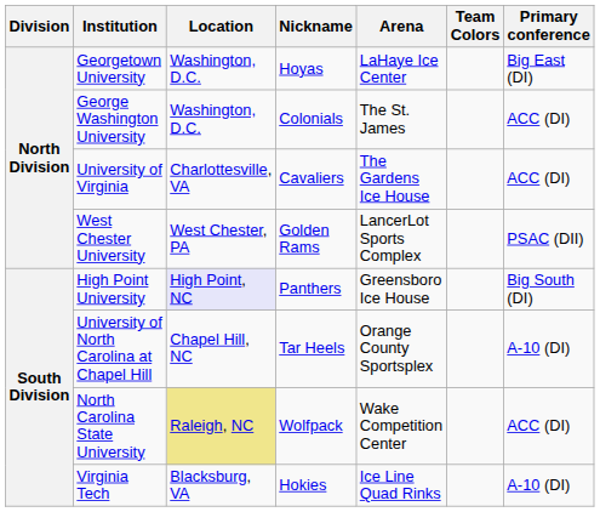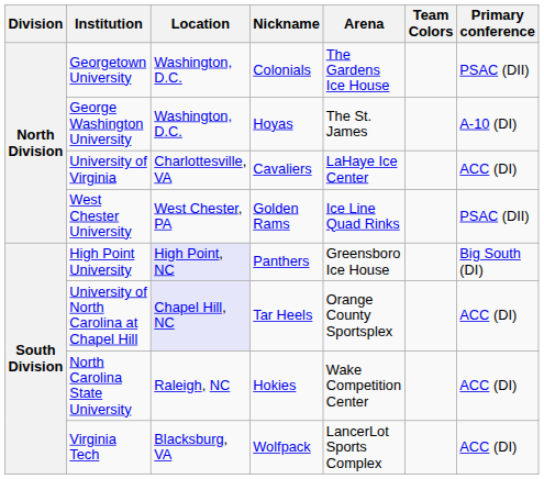Georgetown University | Nickname: Hoyas -> Colonials
Georgetown University | Arena: LaHaye Ice Center -> The Gardens Ice House
Georgetown University | Primary conference: Big East (DI) -> PSAC (DII)
George Washington University | Nickname: Colonials -> Hoyas
George Washington University | Primary conference: ACC (DI) -> A-10 (DI)
University of Virginia | Arena: The Gardens Ice House -> LaHaye Ice Center
West Chester University | Arena: LancerLot Sports Complex -> Ice Line Quad Rinks
University of North Carolina at Chapel Hill | Location: no background -> lavender background
University of North Carolina at Chapel Hill | Primary conference: A-10 (DI) -> ACC (DI)
North Carolina State University | Location: khaki background -> no background
North Carolina State University | Nickname: Wolfpack -> Hokies
Virginia Tech | Nickname: Hokies -> Wolfpack
Virginia Tech | Arena: Ice Line Quad Rinks -> LancerLot Sports Complex
Virginia Tech | Primary conference: A-10 (DI) -> ACC (DI)
